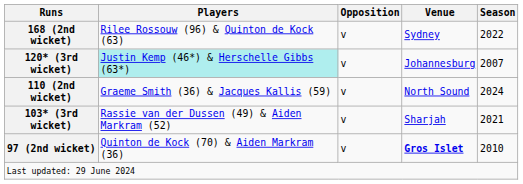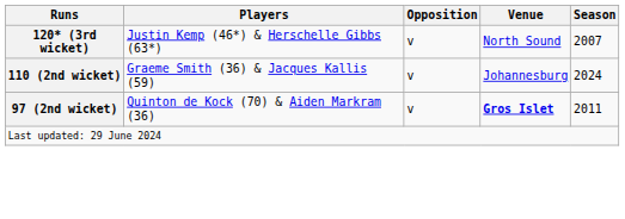- row: 168 (2nd wicket) | Rilee Rossouw (96) & Quinton de Kock (63) | v | Sydney | 2022
120* (3rd wicket) | Players: paleturquoise background -> no background
120* (3rd wicket) | Venue: Johannesburg -> North Sound
110 (2nd wicket) | Venue: North Sound -> Johannesburg
- row: 103* (3rd wicket) | Rassie van der Dussen (49) & Aiden Markram (52) | v | Sharjah | 2021
97 (2nd wicket) | Season: 2010 -> 2011
